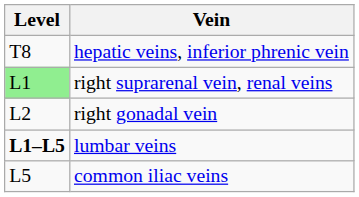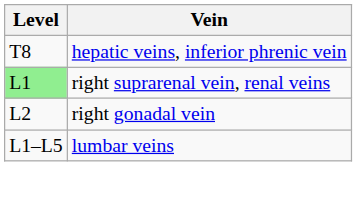lumbar veins | Level: bold -> normal
- row: L5 | common iliac veins
